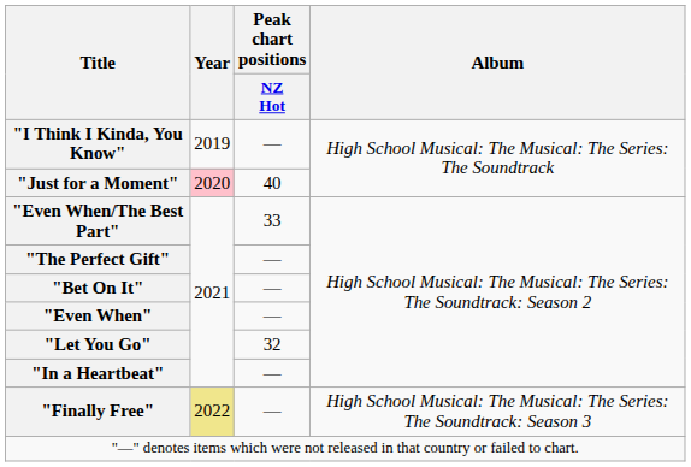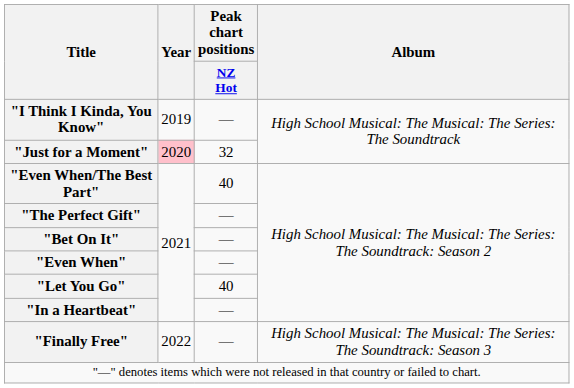"Just for a Moment" | Peak chart positions / NZ Hot: 40 -> 32
"Even When/The Best Part" | Peak chart positions / NZ Hot: 33 -> 40
"Let You Go" | Peak chart positions / NZ Hot: 32 -> 40
"Finally Free" | Year: khaki background -> no background
